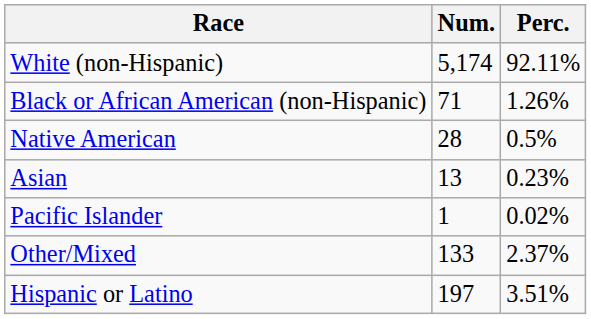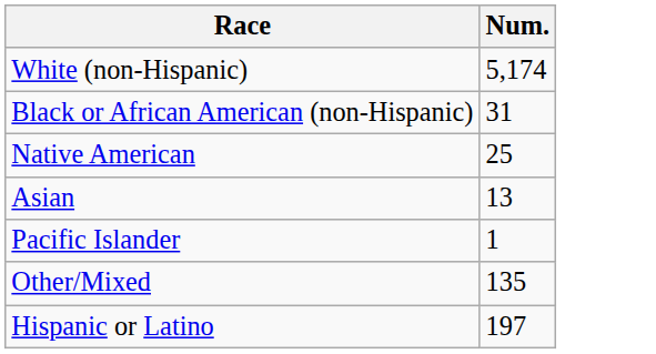- column: Perc. | 92.11% | 1.26% | 0.5% | 0.23% | 0.02% | 2.37% | 3.51%
Black or African American (non-Hispanic) | Num.: 71 -> 31
Native American | Num.: 28 -> 25
Other/Mixed | Num.: 133 -> 135
